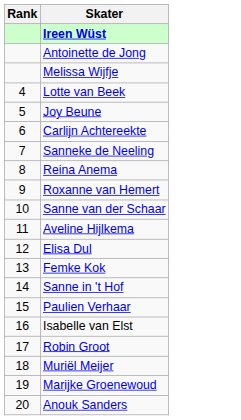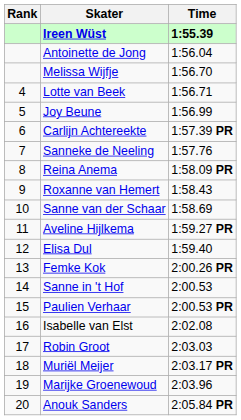+ column: Time | 1:55.39 | 1:56.04 | 1:56.70 | 1:56.71 | 1:56.99 | 1:57.39 PR | 1:57.76 | 1:58.09 PR | 1:58.43 | 1:58.69 | 1:59.27 PR | 1:59.40 | 2:00.26 PR | 2:00.53 | 2:00.53 PR | 2:02.08 | 2:03.03 | 2:03.17 PR | 2:03.96 | 2:05.84 PR
